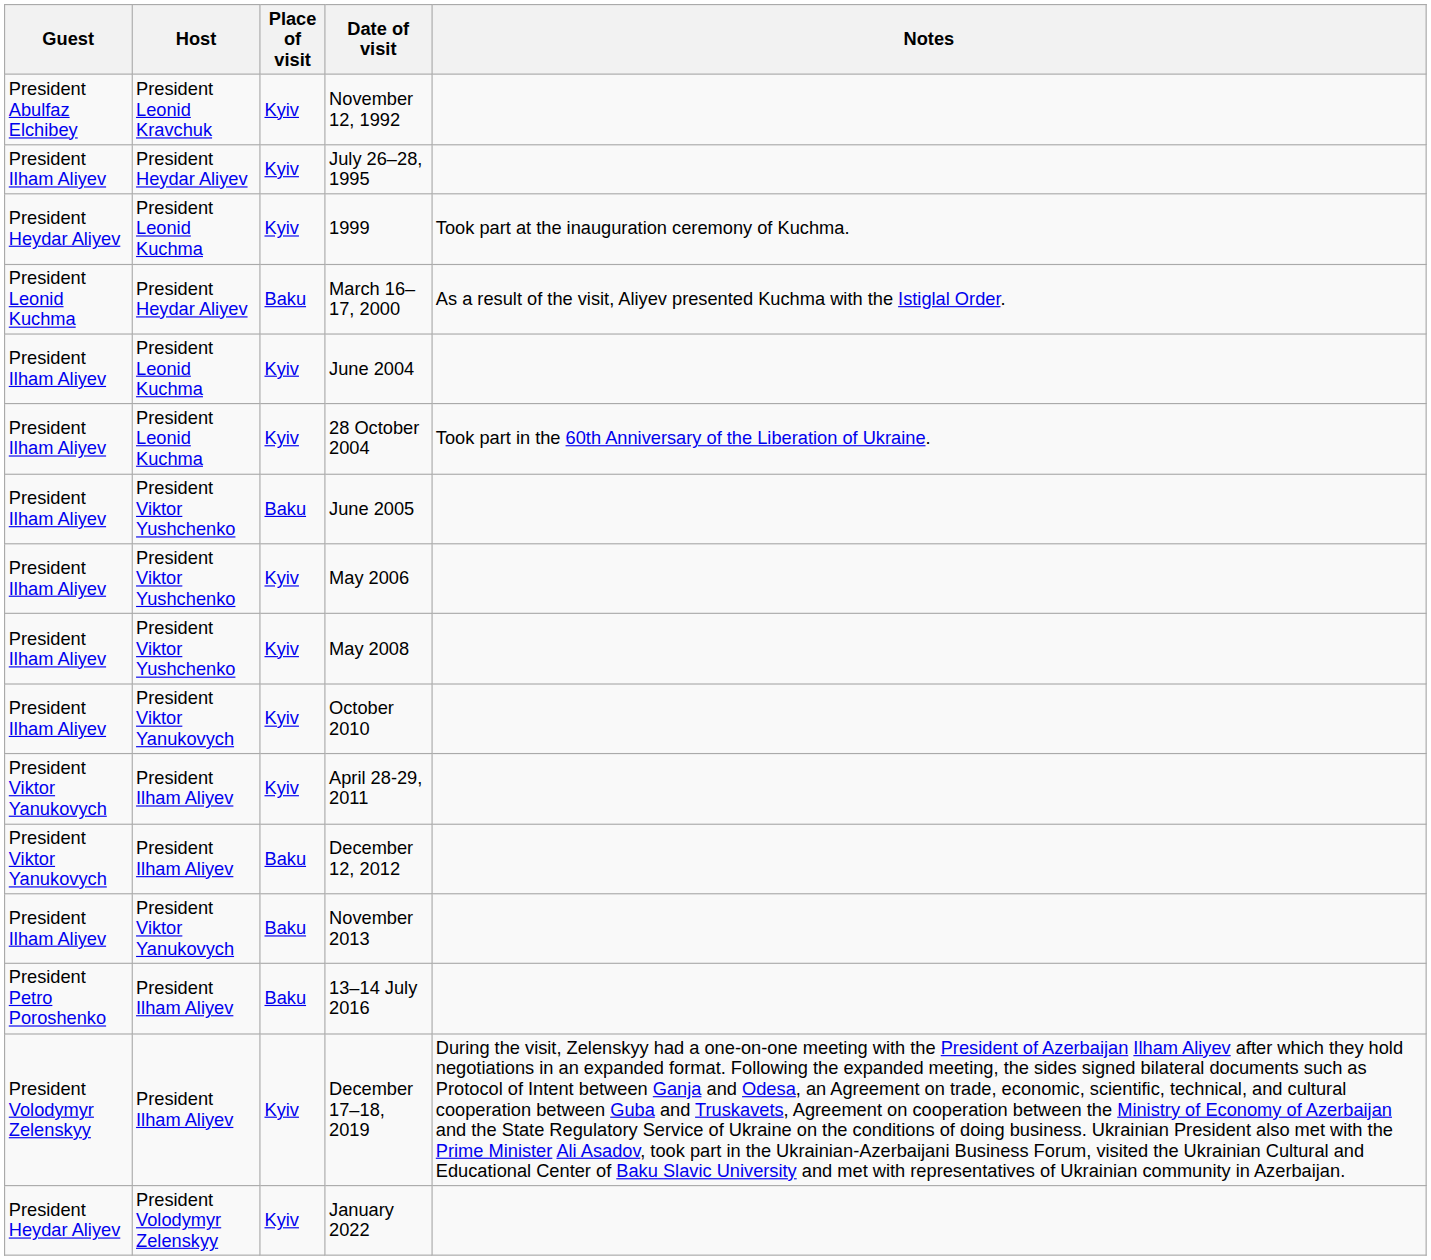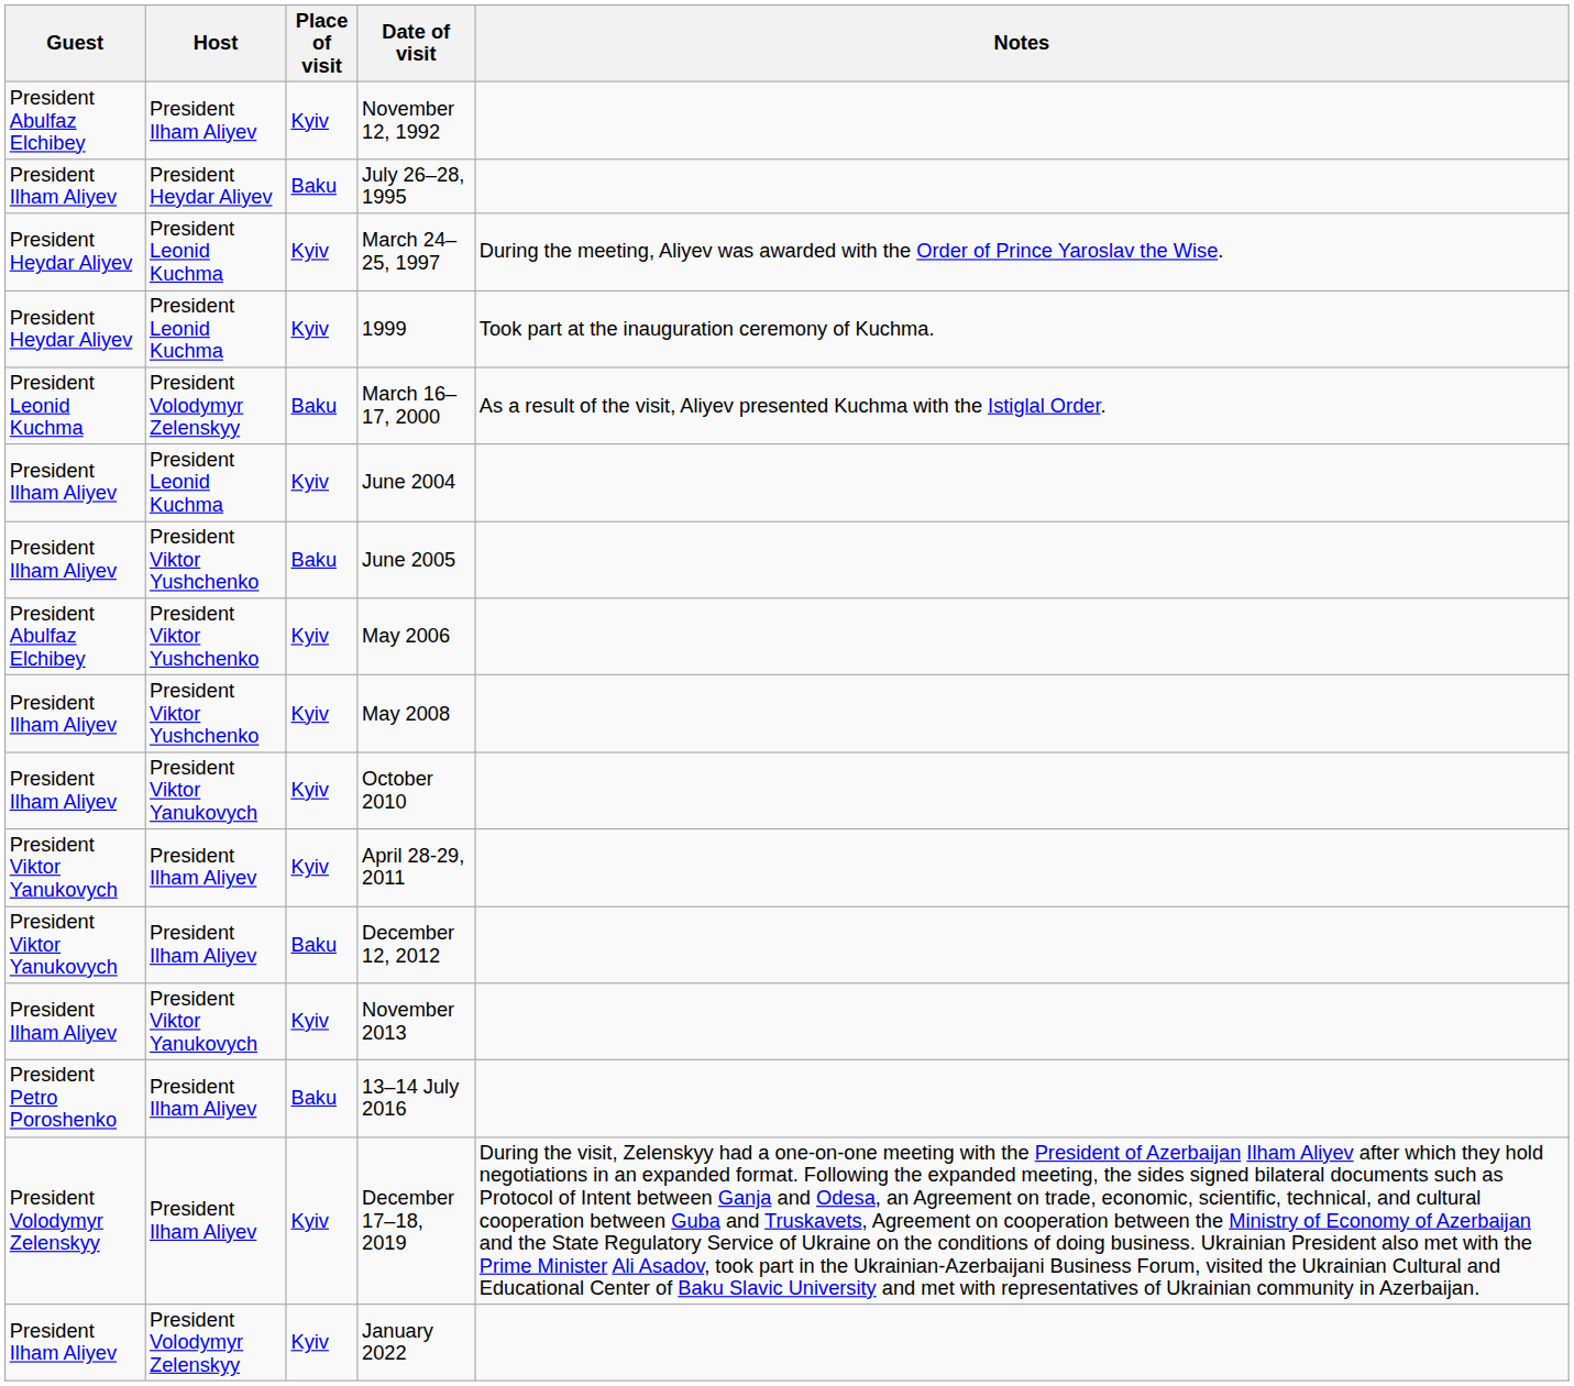November 12, 1992 | Host: President Leonid Kravchuk -> President Ilham Aliyev
July 26–28, 1995 | Place of visit: Kyiv -> Baku
+ row: President Heydar Aliyev | President Leonid Kuchma | Kyiv | March 24–25, 1997 | During the meeting, Aliyev was awarded with the Order of Prince Yaroslav the Wise.
March 16–17, 2000 | Host: President Heydar Aliyev -> President Volodymyr Zelenskyy
- row: President Ilham Aliyev | President Leonid Kuchma | Kyiv | 28 October 2004 | Took part in the 60th Anniversary of the Liberation of Ukraine.
May 2006 | Guest: President Ilham Aliyev -> President Abulfaz Elchibey
November 2013 | Place of visit: Baku -> Kyiv
January 2022 | Guest: President Heydar Aliyev -> President Ilham Aliyev
